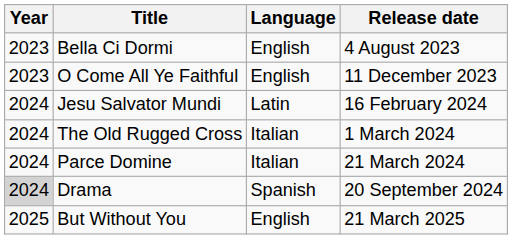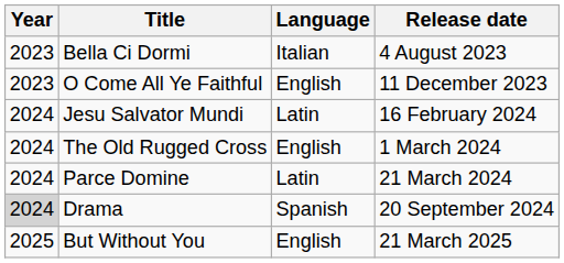Bella Ci Dormi | Language: English -> Italian
The Old Rugged Cross | Language: Italian -> English
Parce Domine | Language: Italian -> Latin
